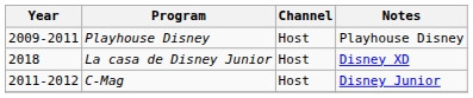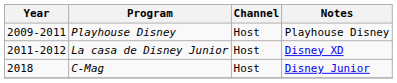La casa de Disney Junior | Year: 2018 -> 2011-2012
C-Mag | Year: 2011-2012 -> 2018
